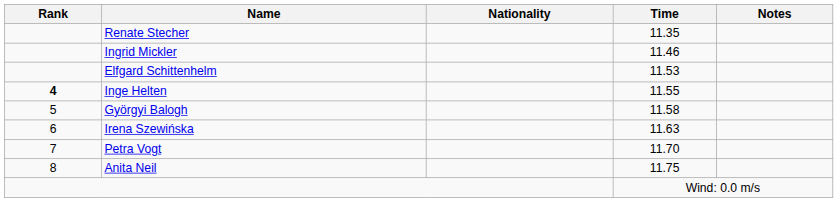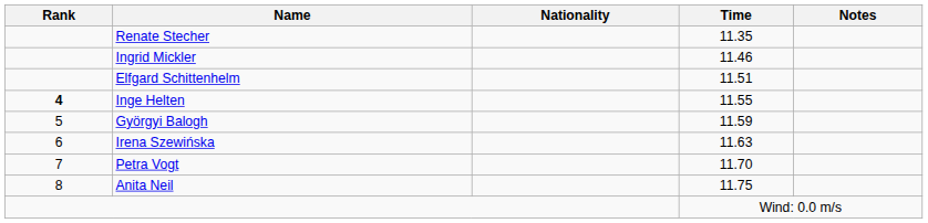Elfgard Schittenhelm | Time: 11.53 -> 11.51
Györgyi Balogh | Time: 11.58 -> 11.59
